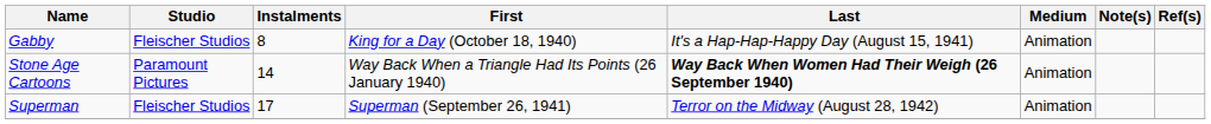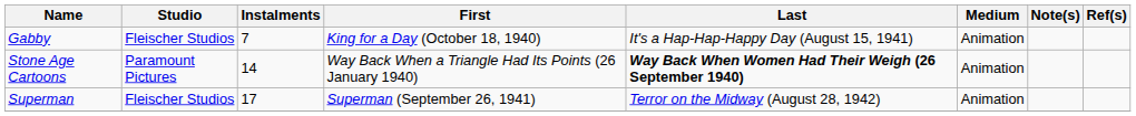Gabby | Instalments: 8 -> 7
